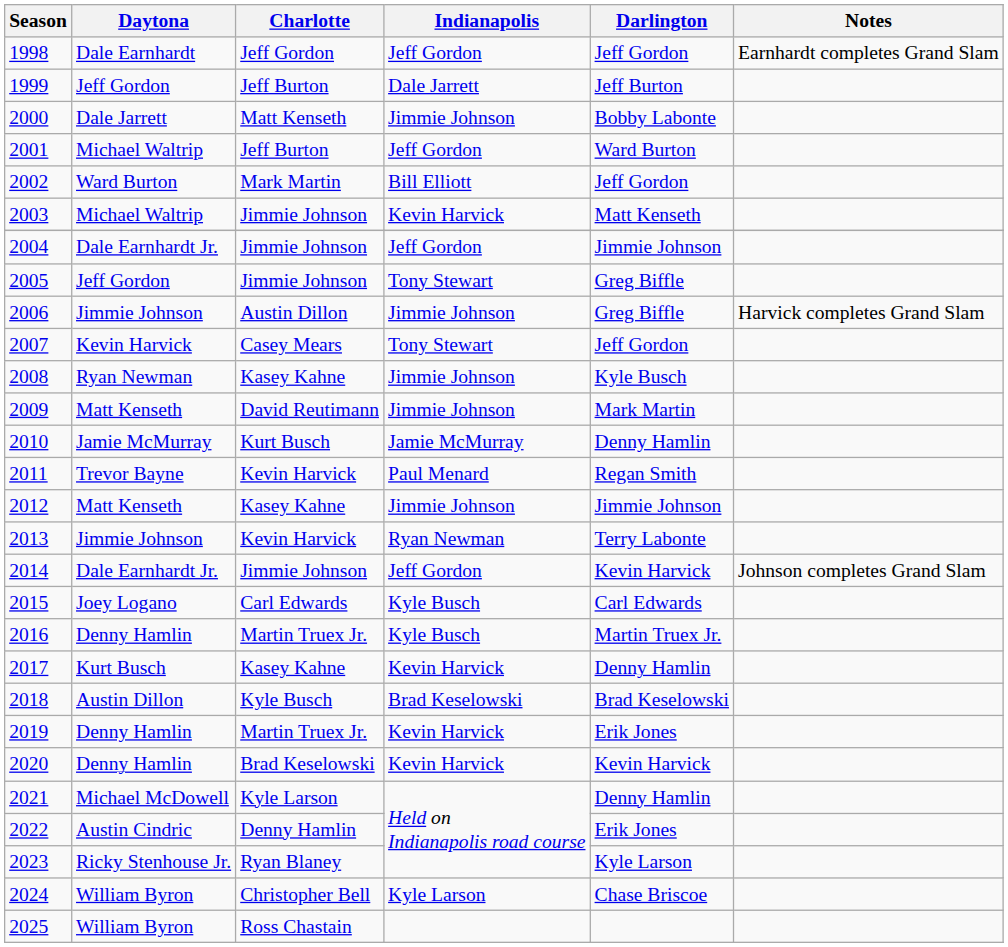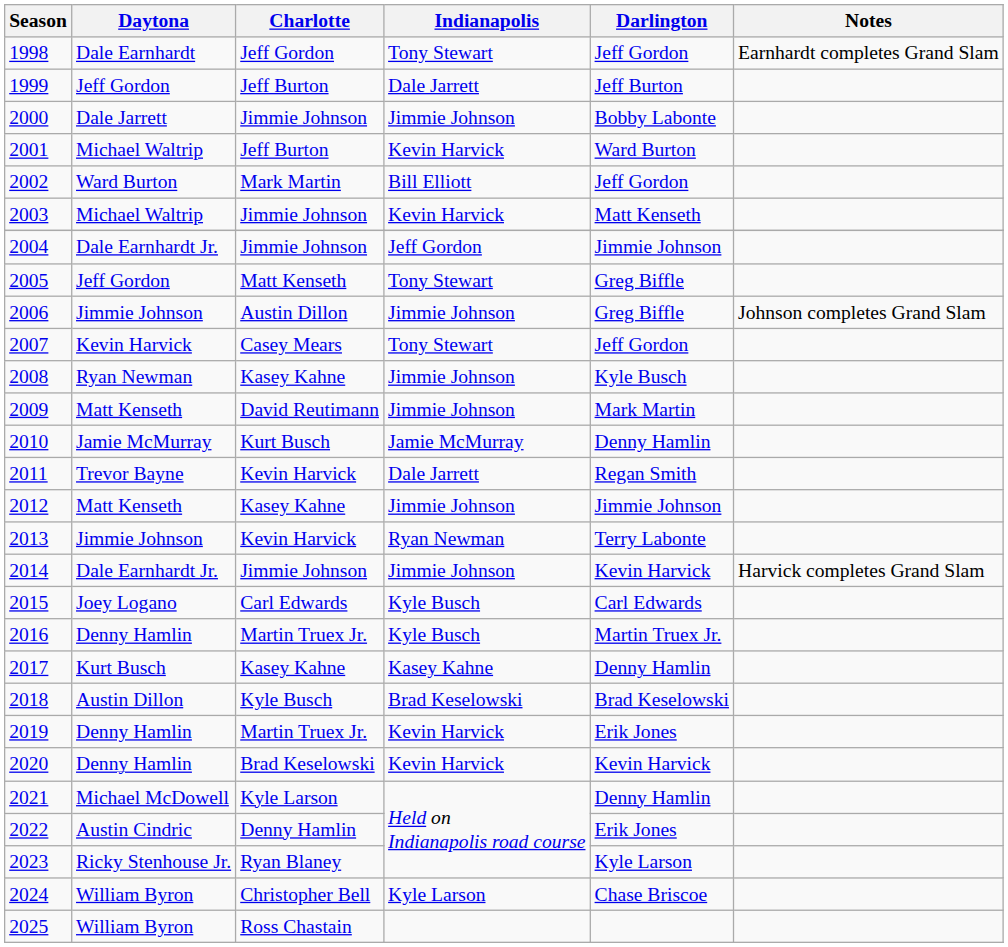1998 | Indianapolis: Jeff Gordon -> Tony Stewart
2000 | Charlotte: Matt Kenseth -> Jimmie Johnson
2001 | Indianapolis: Jeff Gordon -> Kevin Harvick
2005 | Charlotte: Jimmie Johnson -> Matt Kenseth
2006 | Notes: Harvick completes Grand Slam -> Johnson completes Grand Slam
2011 | Indianapolis: Paul Menard -> Dale Jarrett
2014 | Indianapolis: Jeff Gordon -> Jimmie Johnson
2014 | Notes: Johnson completes Grand Slam -> Harvick completes Grand Slam
2017 | Indianapolis: Kevin Harvick -> Kasey Kahne
